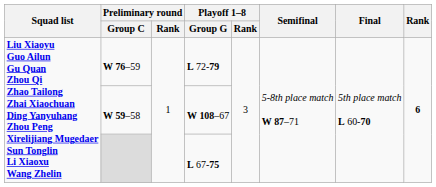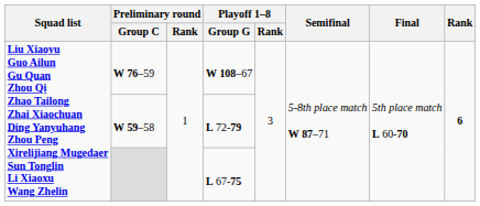W 76–59 | Playoff 1–8 / Group G: L 72-79 -> W 108–67
W 59–58 | Playoff 1–8 / Group G: W 108–67 -> L 72-79
